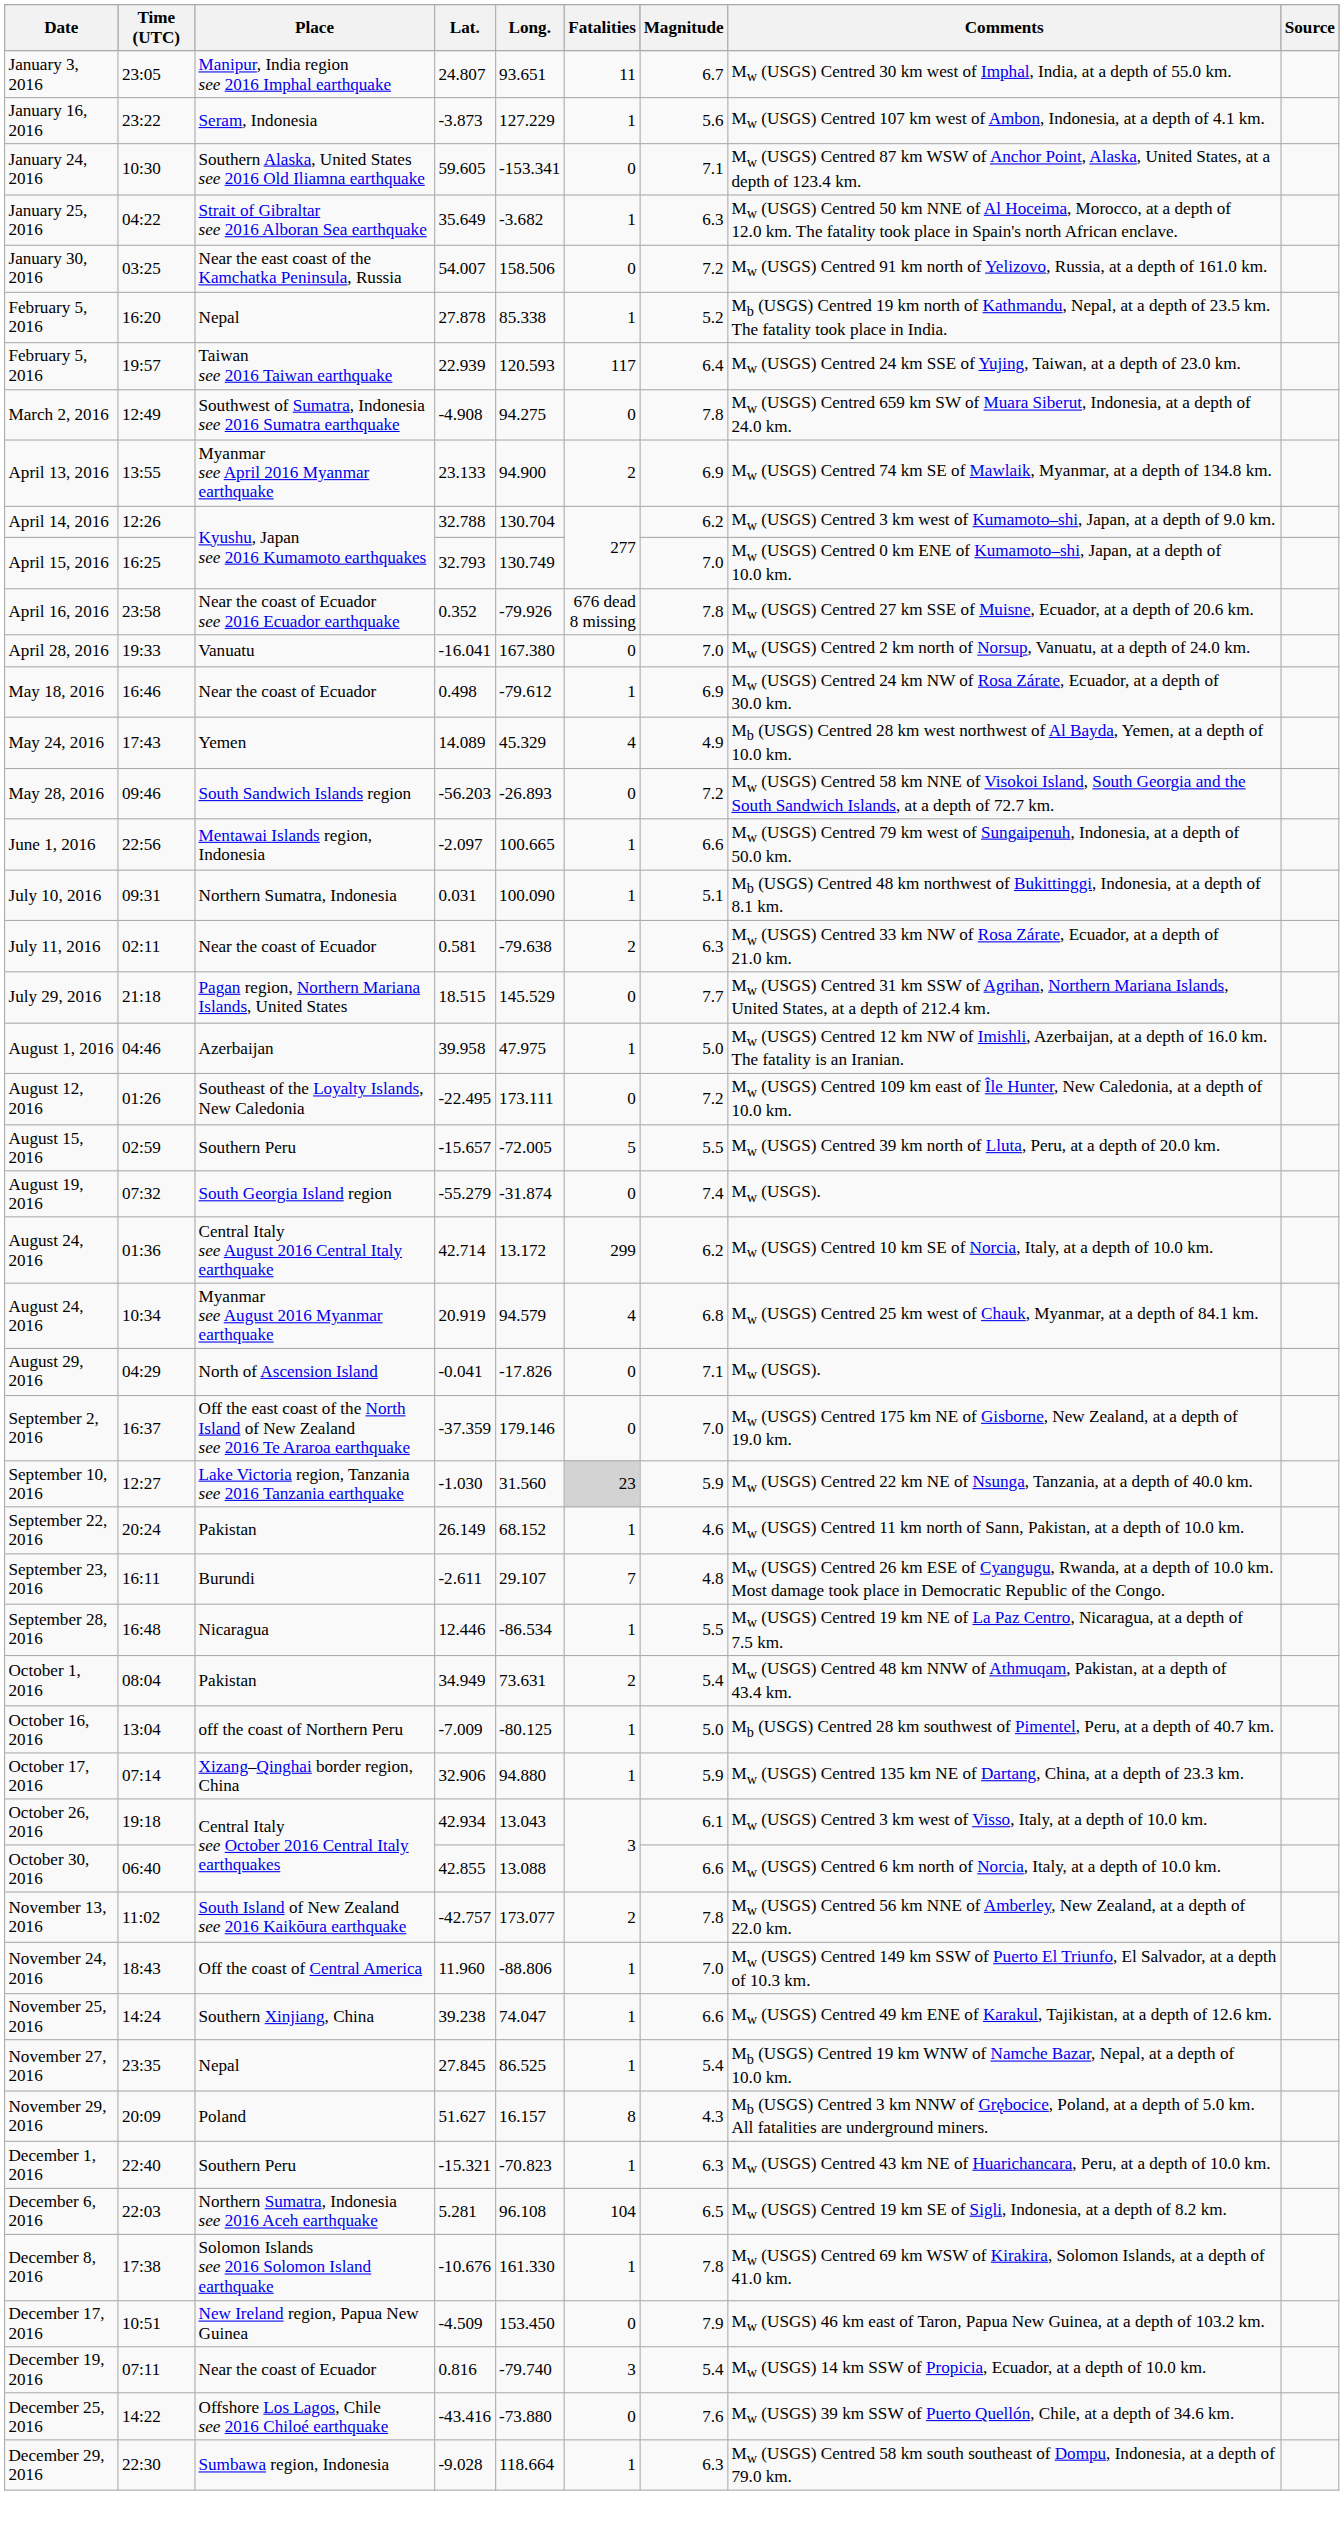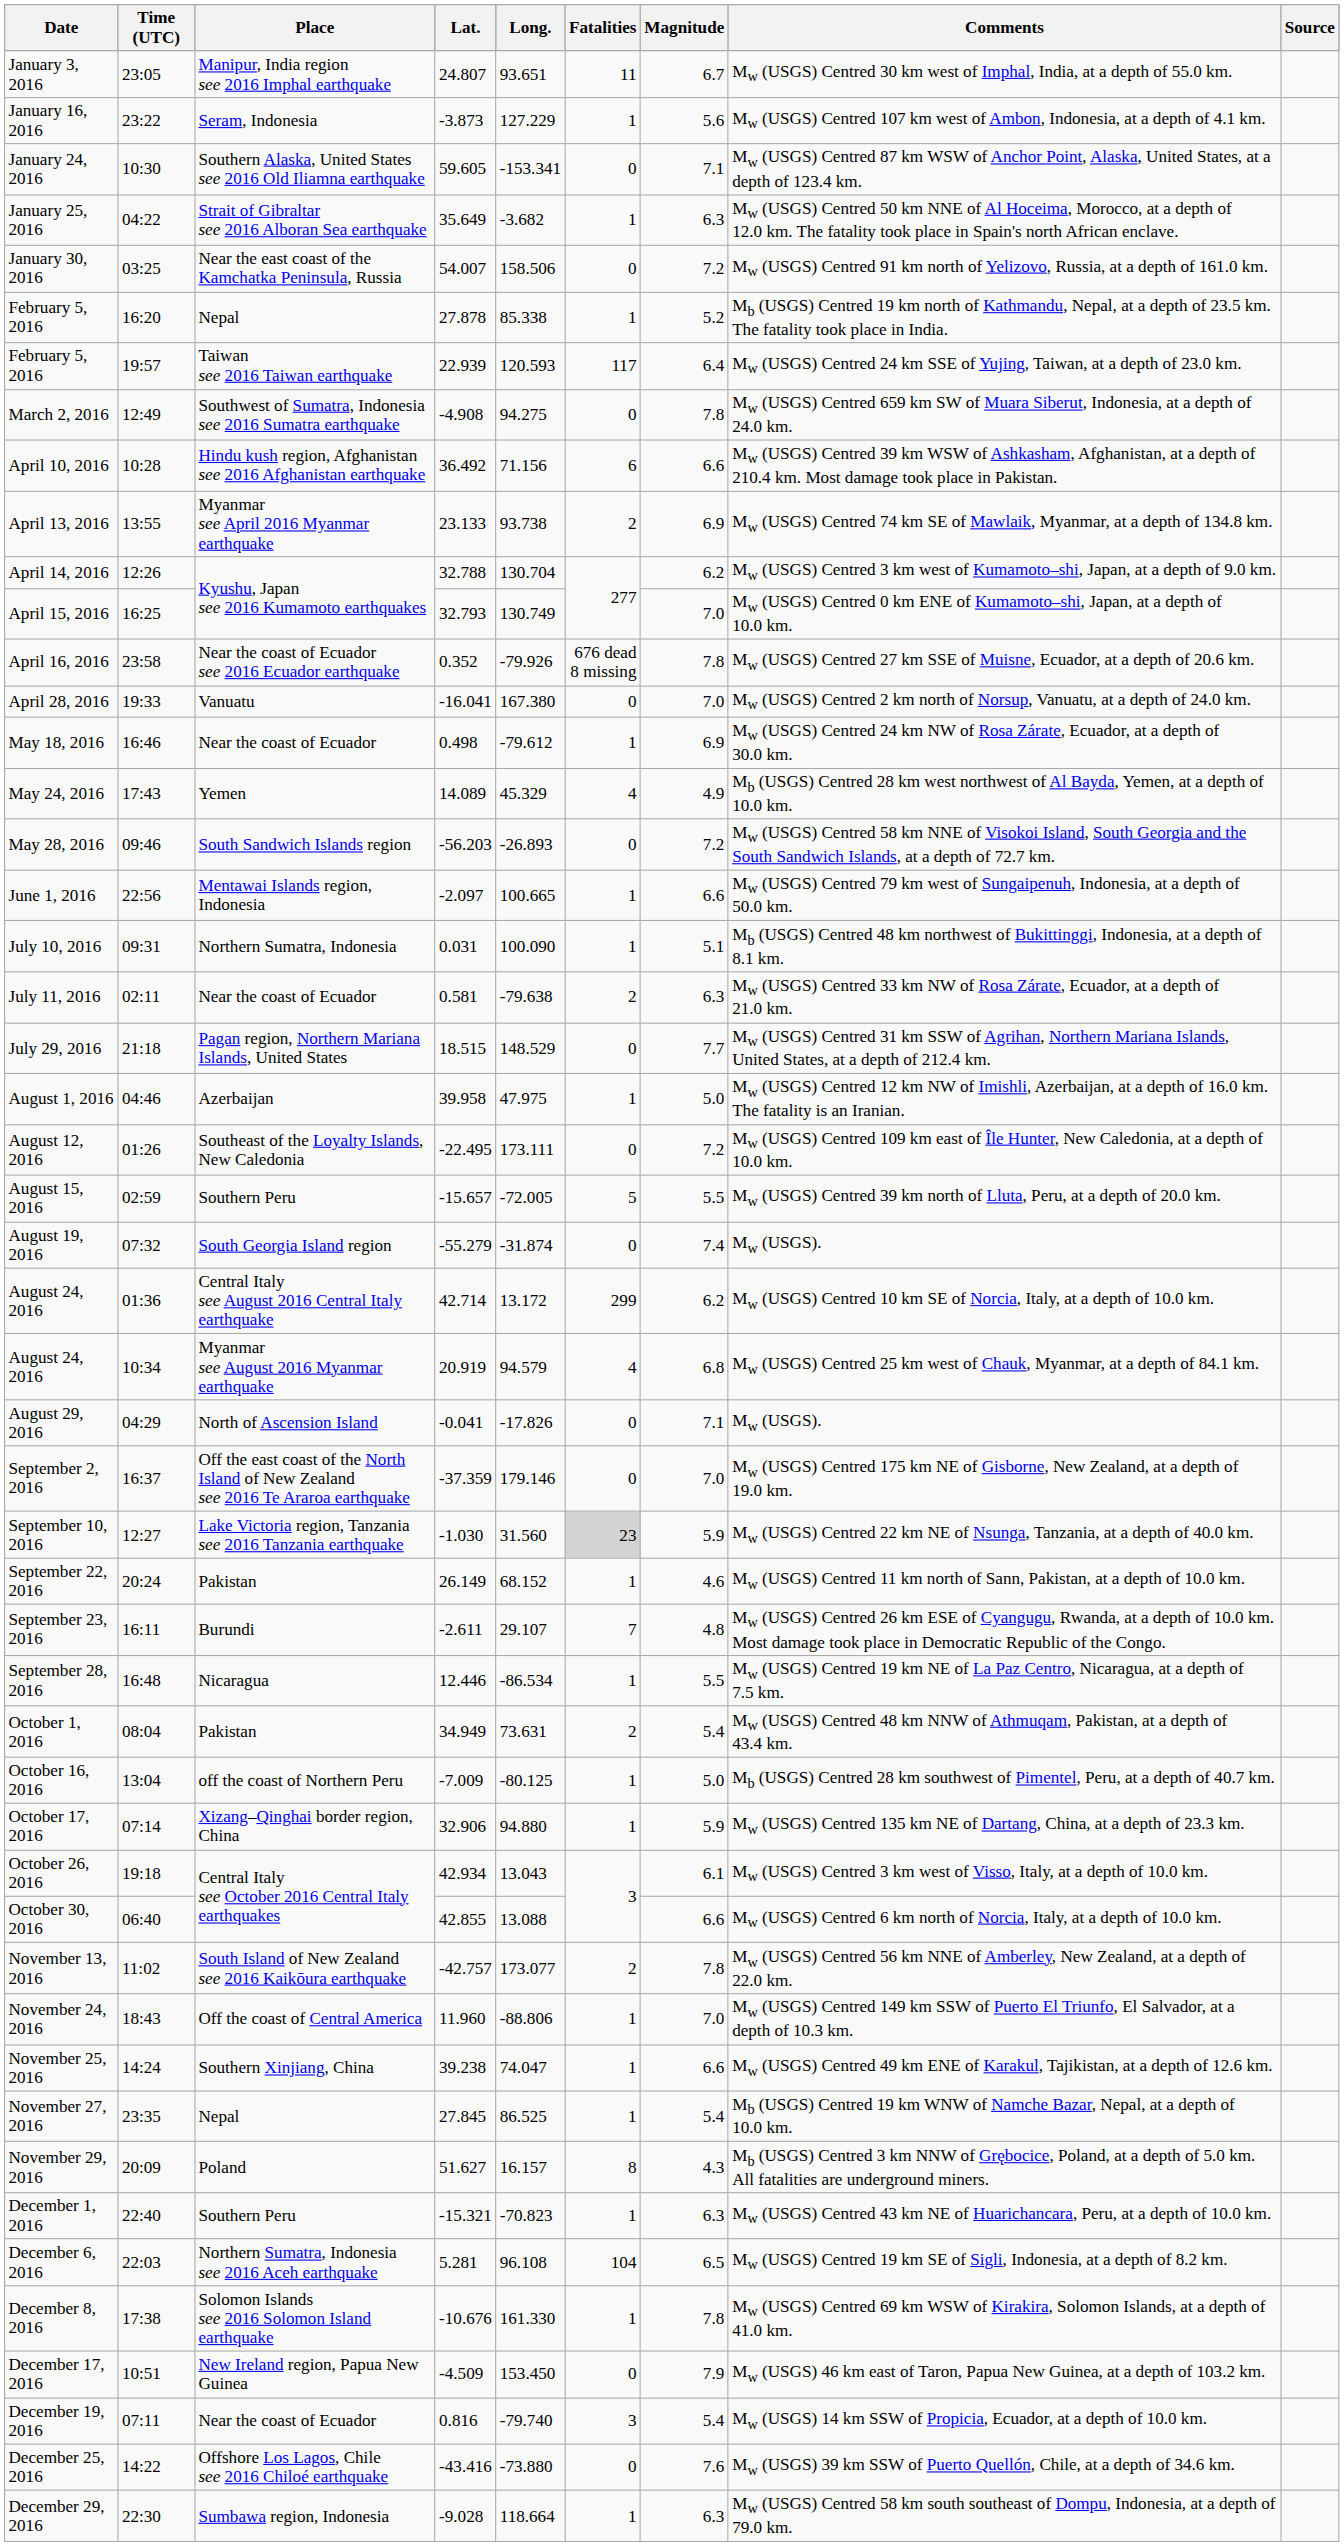+ row: April 10, 2016 | 10:28 | Hindu kush region, Afghanistan see 2016 Afghanistan earthquake | 36.492 | 71.156 | 6 | 6.6 | Mw (USGS) Centred 39 km WSW of Ashkasham, Afghanistan, at a depth of 210.4 km. Most damage took place in Pakistan.
April 13, 2016 | Long.: 94.900 -> 93.738
July 29, 2016 | Long.: 145.529 -> 148.529
